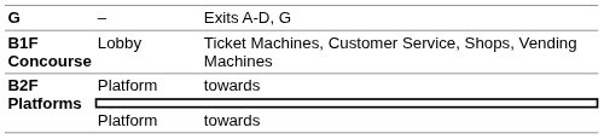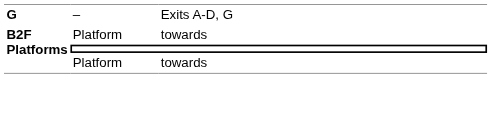- row: B1F Concourse | Lobby | Ticket Machines, Customer Service, Shops, Vending Machines
